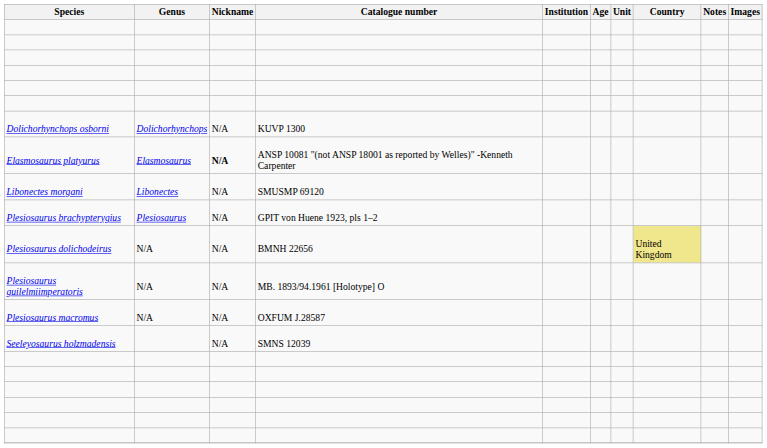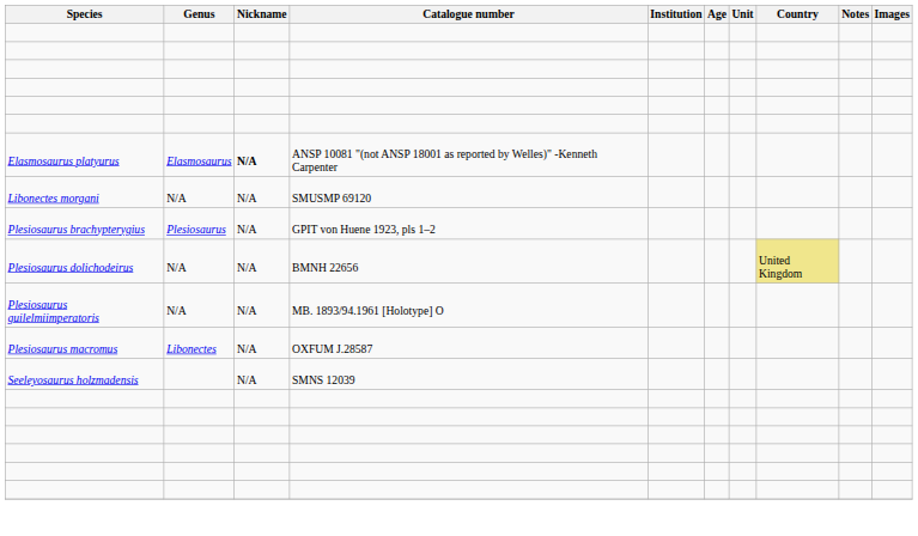- row: Dolichorhynchops osborni | Dolichorhynchops | N/A | KUVP 1300
Libonectes morgani | Genus: Libonectes -> N/A
Plesiosaurus macromus | Genus: N/A -> Libonectes
